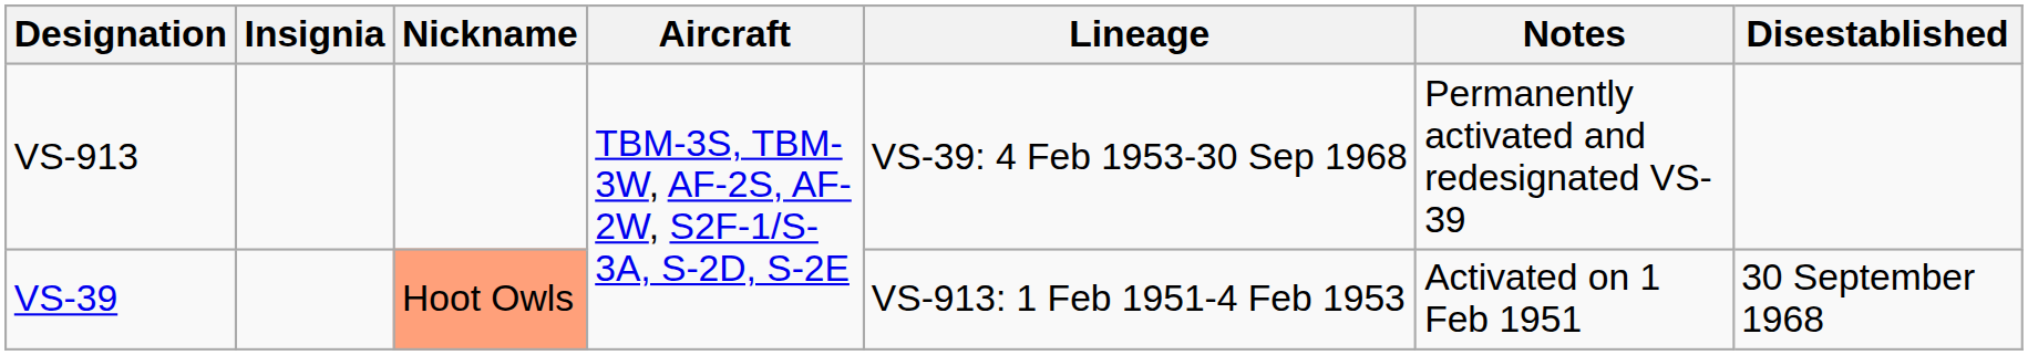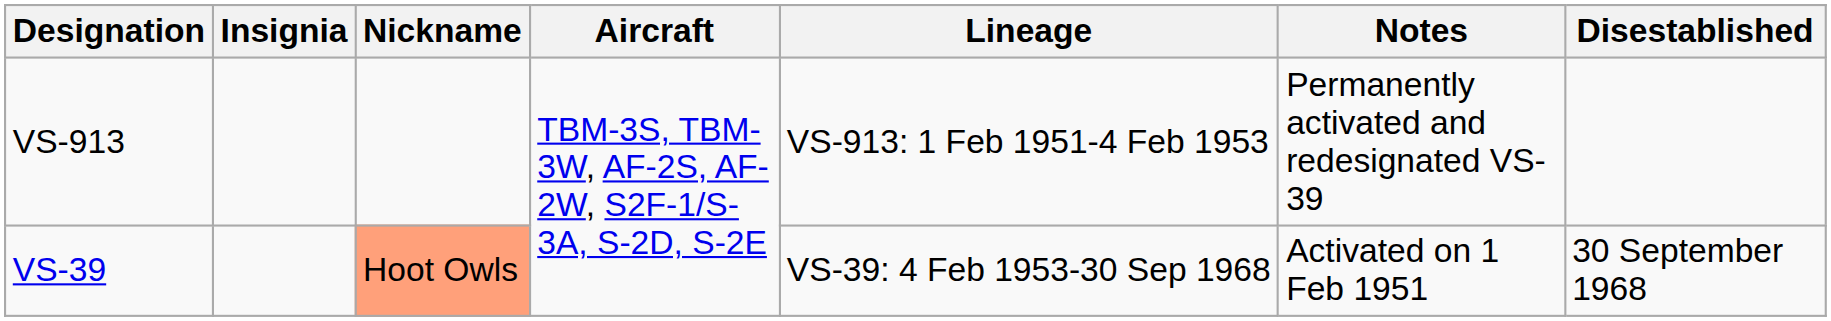VS-913 | Lineage: VS-39: 4 Feb 1953-30 Sep 1968 -> VS-913: 1 Feb 1951-4 Feb 1953
VS-39 | Lineage: VS-913: 1 Feb 1951-4 Feb 1953 -> VS-39: 4 Feb 1953-30 Sep 1968
